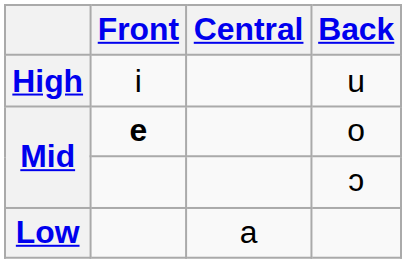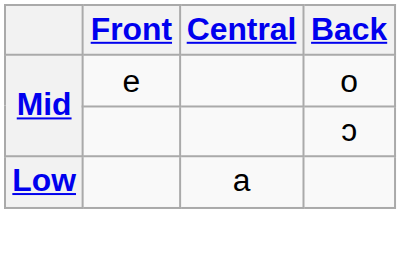- row: High | i | u
o | Front: bold -> normal
